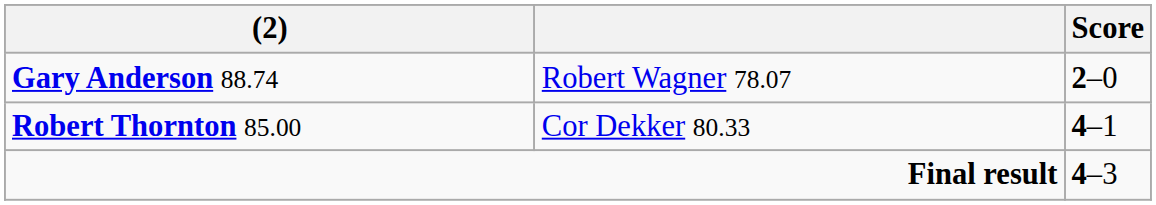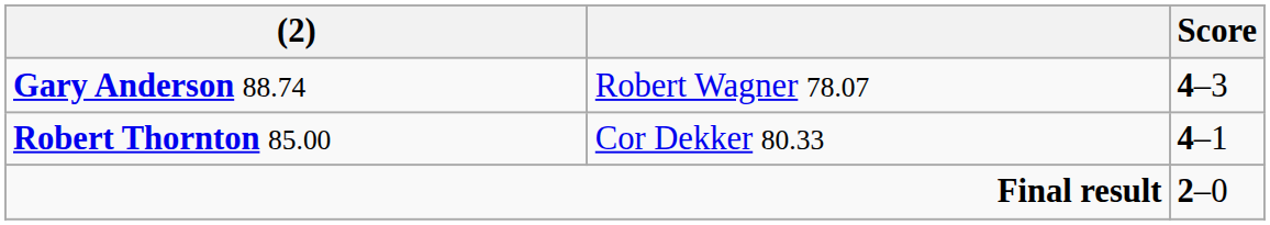Gary Anderson 88.74 | Score: 2–0 -> 4–3
Final result | Score: 4–3 -> 2–0
